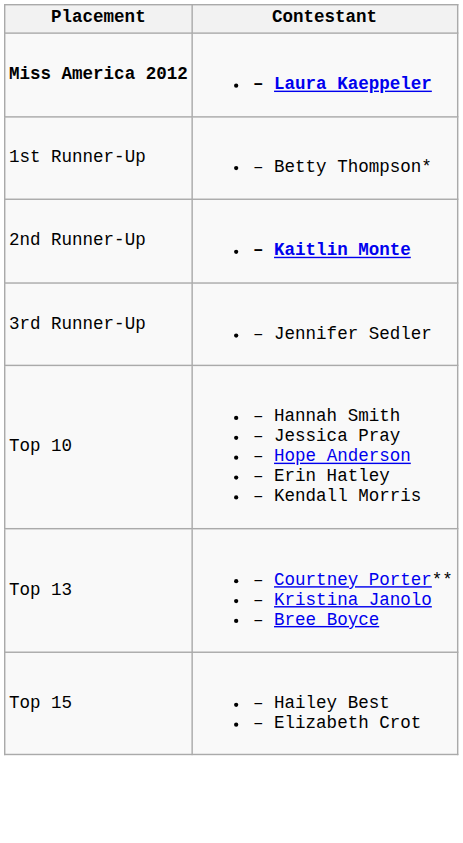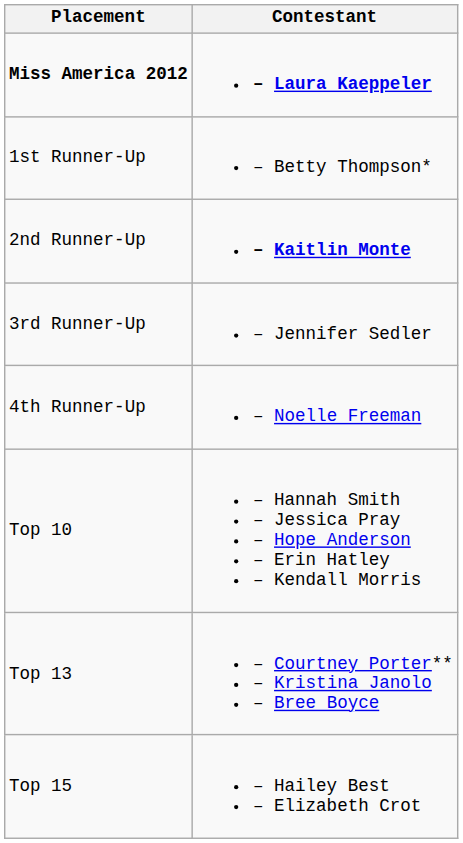+ row: 4th Runner-Up | – Noelle Freeman
